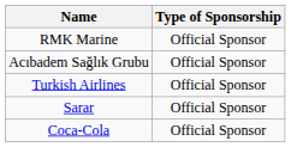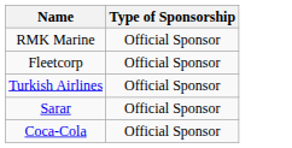- row: Acıbadem Sağlık Grubu | Official Sponsor
+ row: Fleetcorp | Official Sponsor
